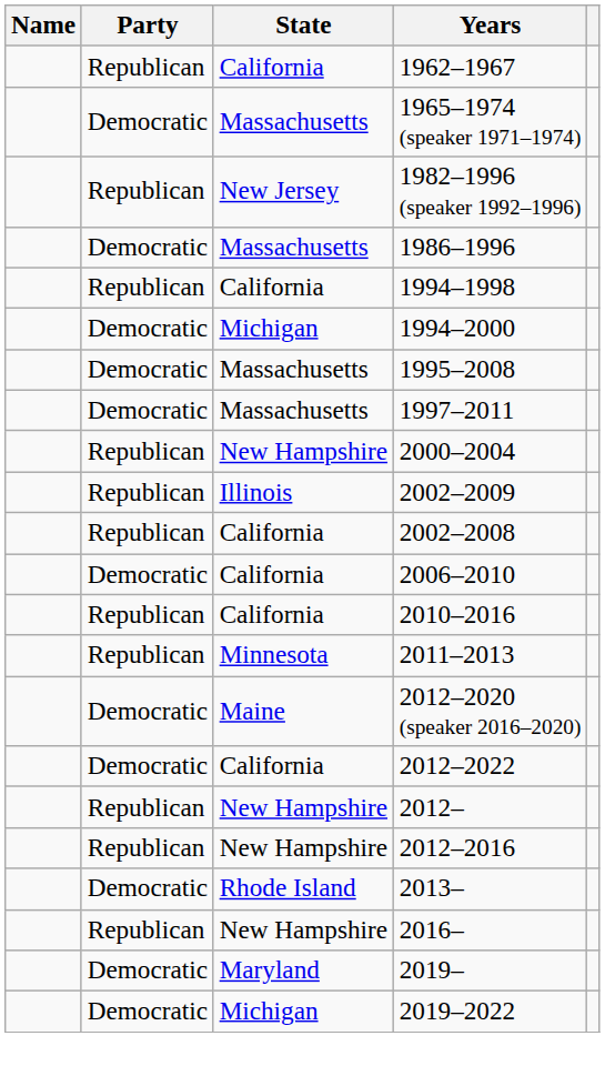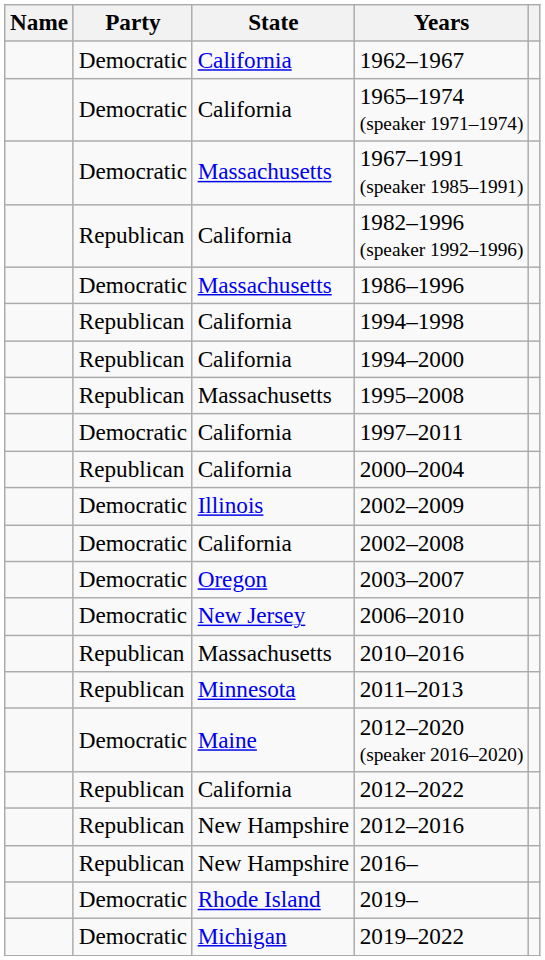1962–1967 | Party: Republican -> Democratic
1965–1974 (speaker 1971–1974) | State: Massachusetts -> California
+ row: Democratic | Massachusetts | 1967–1991 (speaker 1985–1991)
1982–1996 (speaker 1992–1996) | State: New Jersey -> California
1994–2000 | Party: Democratic -> Republican
1994–2000 | State: Michigan -> California
1995–2008 | Party: Democratic -> Republican
1997–2011 | State: Massachusetts -> California
2000–2004 | State: New Hampshire -> California
2002–2009 | Party: Republican -> Democratic
2002–2008 | Party: Republican -> Democratic
+ row: Democratic | Oregon | 2003–2007
2006–2010 | State: California -> New Jersey
2010–2016 | State: California -> Massachusetts
2012–2022 | Party: Democratic -> Republican
- row: Republican | New Hampshire | 2012–
- row: Democratic | Rhode Island | 2013–
2019– | State: Maryland -> Rhode Island
